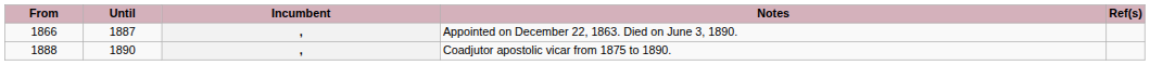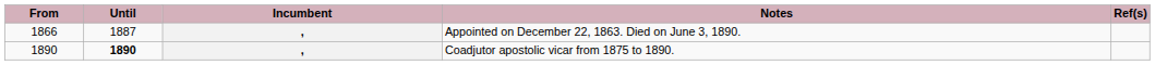Coadjutor apostolic vicar from 1875 to 1890. | From: 1888 -> 1890
Coadjutor apostolic vicar from 1875 to 1890. | Until: normal -> bold
